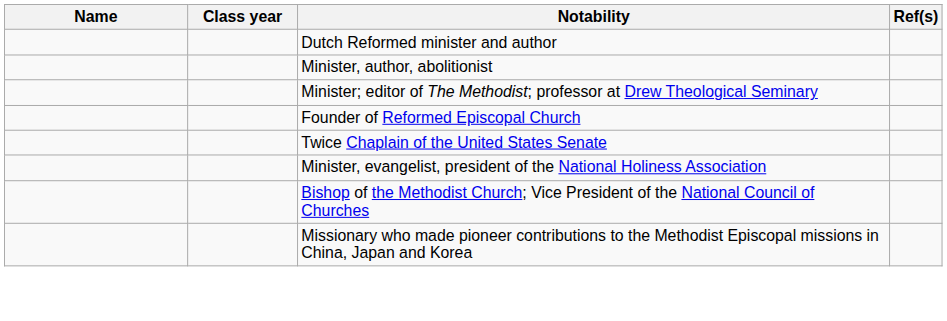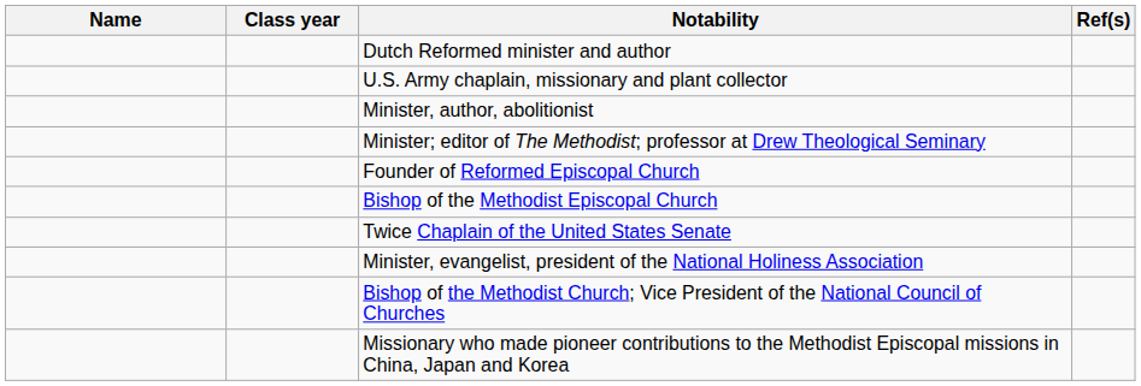+ row: U.S. Army chaplain, missionary and plant collector
+ row: Bishop of the Methodist Episcopal Church
